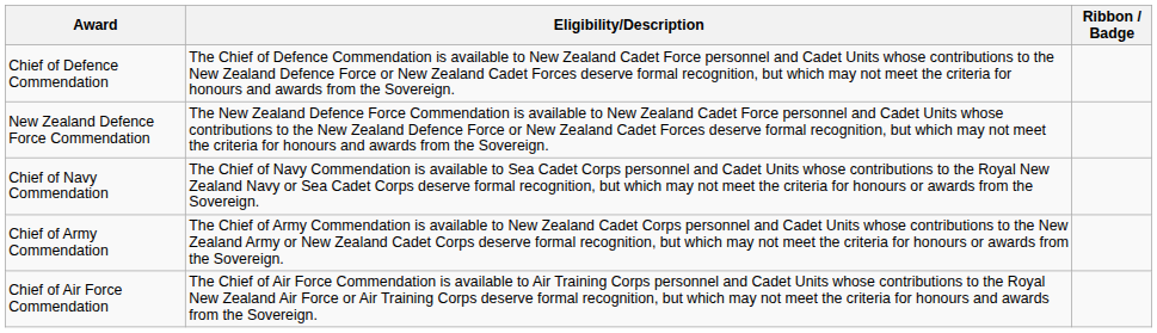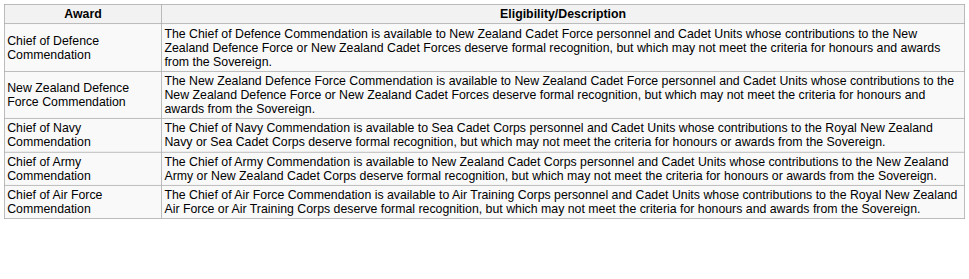- column: Ribbon / Badge
